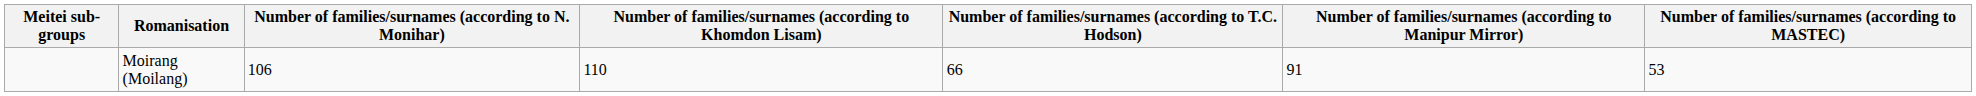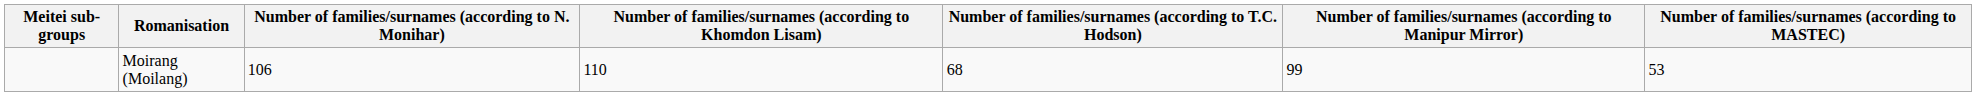Moirang (Moilang) | Number of families/surnames (according to T.C. Hodson): 66 -> 68
Moirang (Moilang) | Number of families/surnames (according to Manipur Mirror): 91 -> 99
